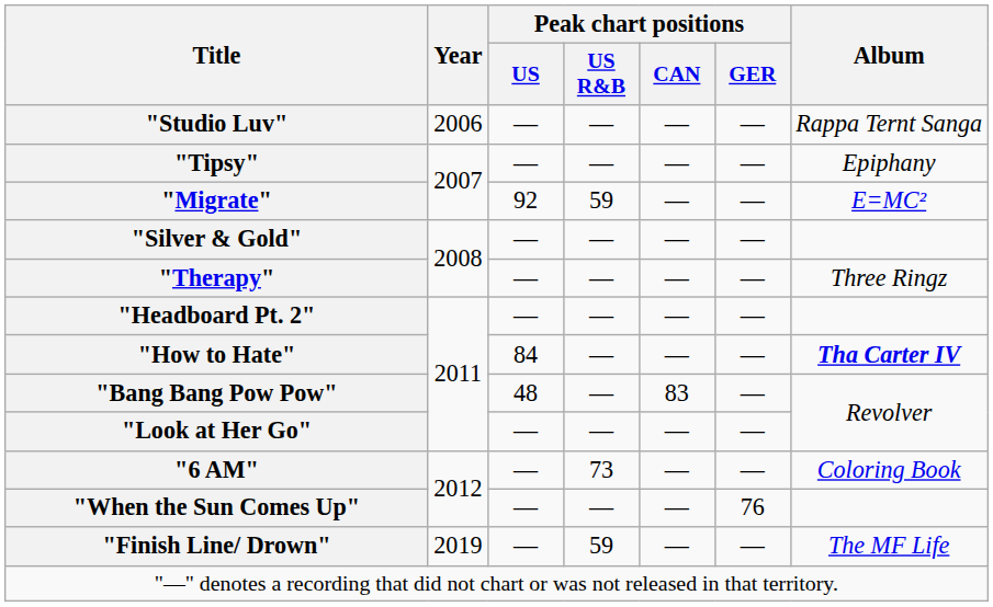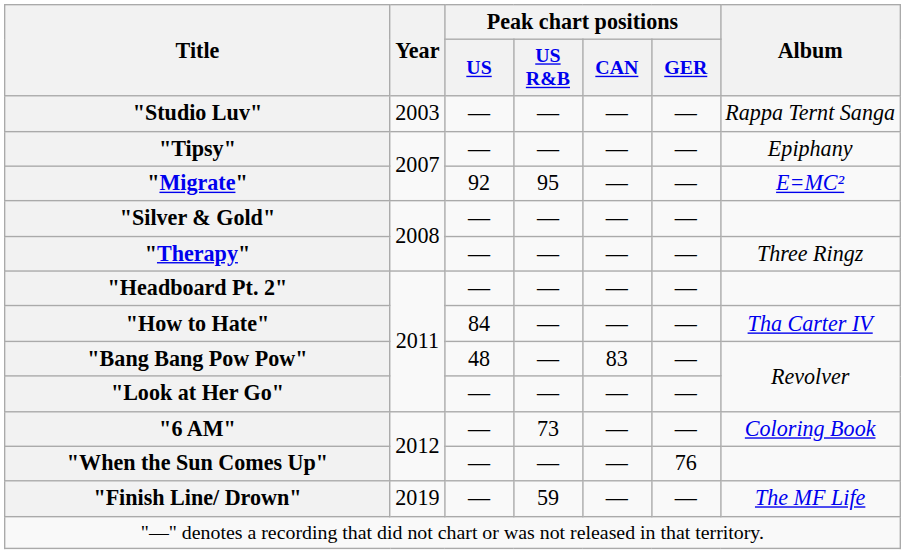"Studio Luv" | Year: 2006 -> 2003
"Migrate" | Peak chart positions / US R&B: 59 -> 95
"How to Hate" | Album: bold -> normal
